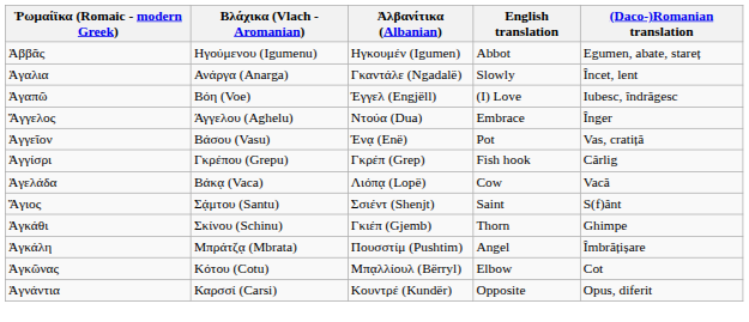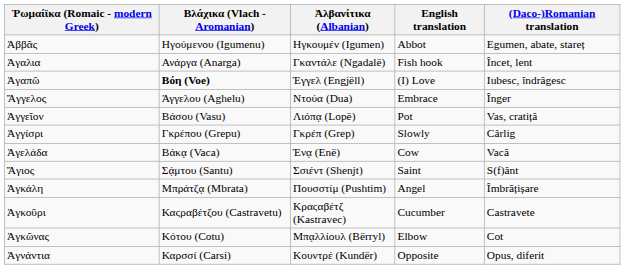Ἀγαλια | English translation: Slowly -> Fish hook
Ἀγαπῶ | Βλάχικα (Vlach - Aromanian): normal -> bold
Ἀγγεῖον | Ἀλβανίτικα (Albanian): Ένᾳ (Enë) -> Λιόπᾳ (Lopë)
Ἀγγίσρι | English translation: Fish hook -> Slowly
Ἀγελάδα | Ἀλβανίτικα (Albanian): Λιόπᾳ (Lopë) -> Ένᾳ (Enë)
- row: Ἀγκάθι | Σκίνου (Schinu) | Γκιέπ (Gjemb) | Thorn | Ghimpe
+ row: Ἀγκοῦρι | Καϛραβέτζου (Castravetu) | Κραϛαβέτζ (Kastravec) | Cucumber | Castravete
